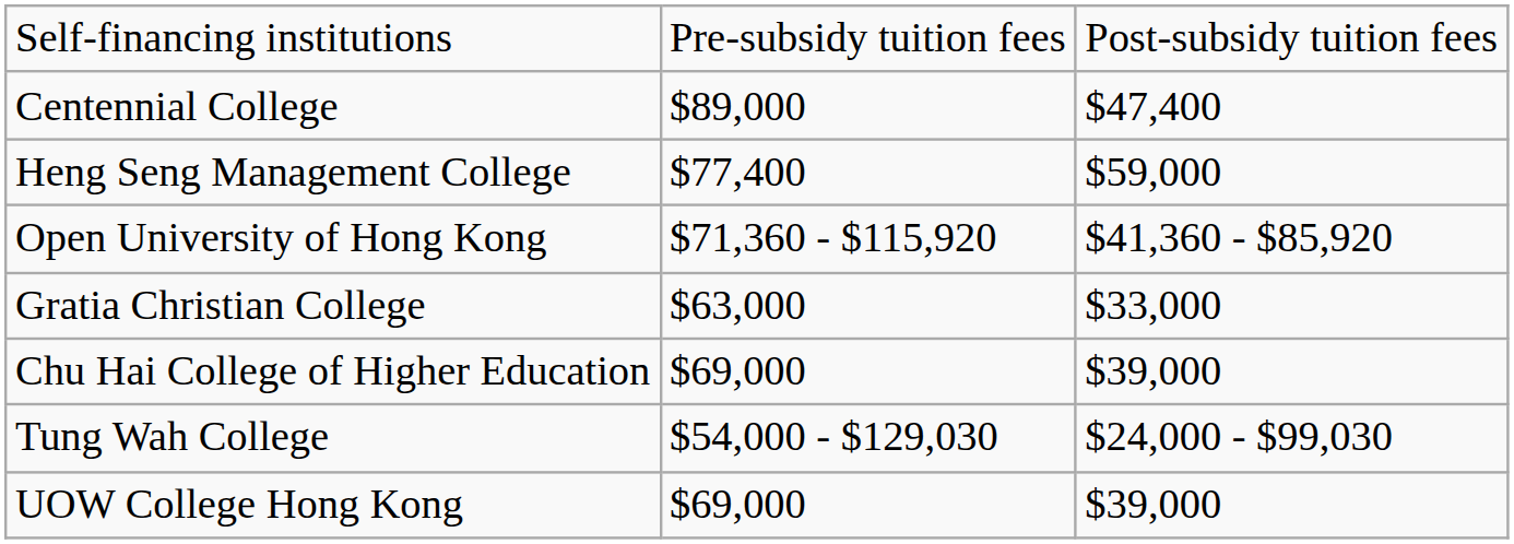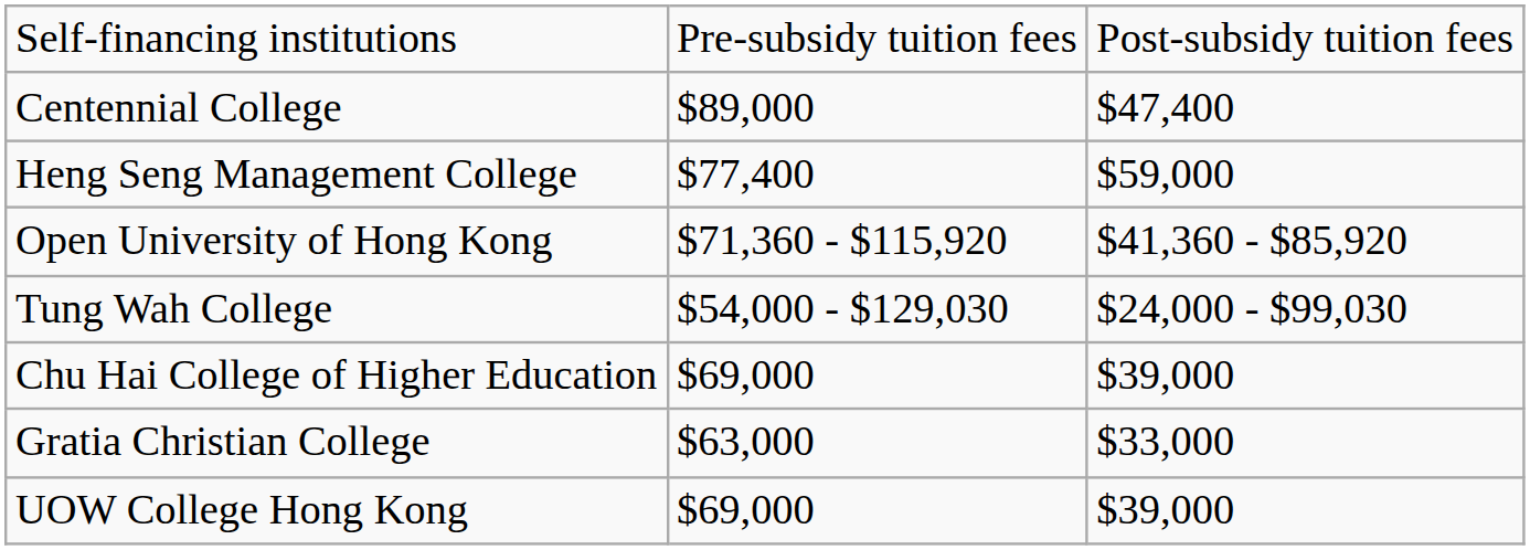rows swapped: Tung Wah College <-> Gratia Christian College
